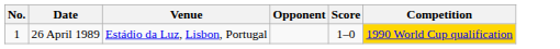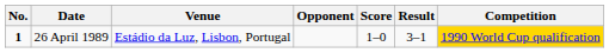+ column: Result | 3–1
26 April 1989 | No.: normal -> bold
